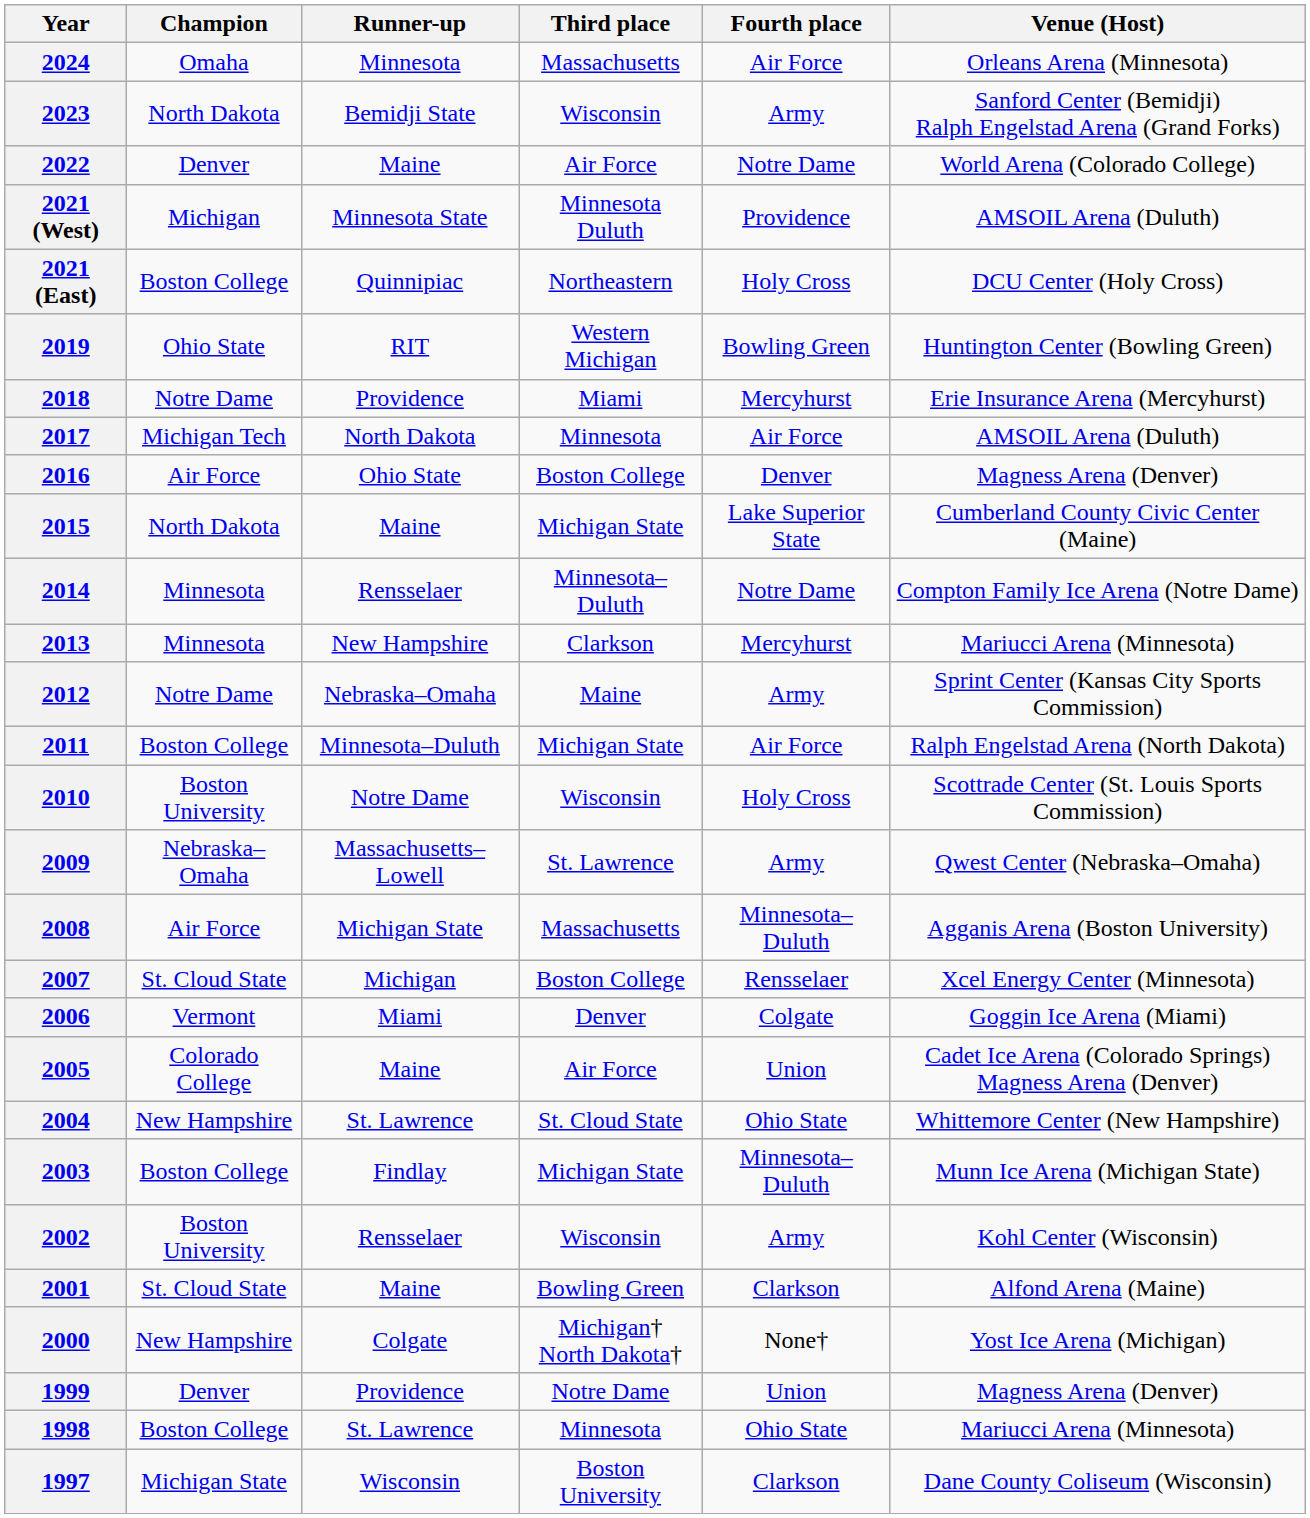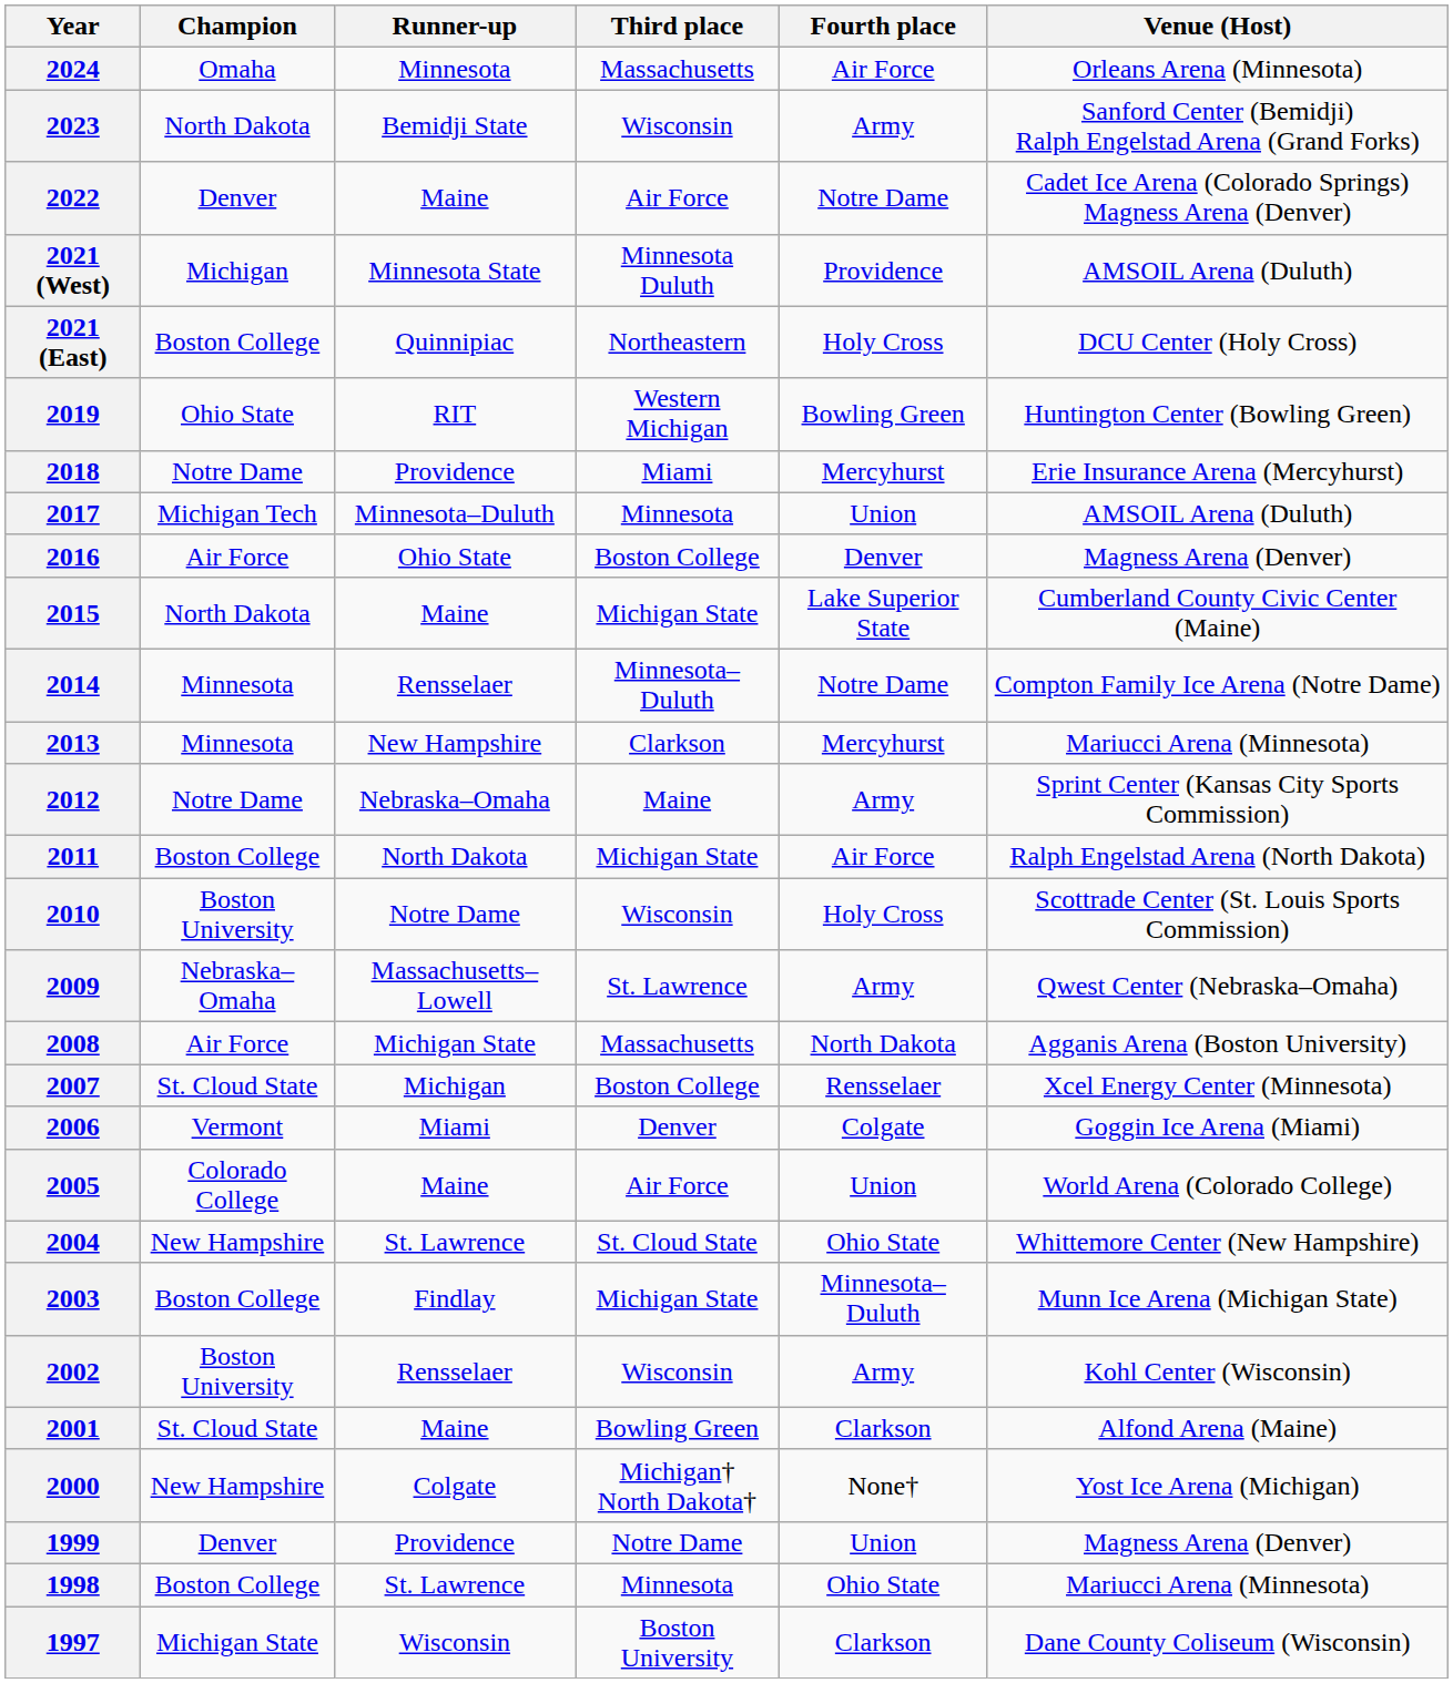2022 | Venue (Host): World Arena (Colorado College) -> Cadet Ice Arena (Colorado Springs) Magness Arena (Denver)
2017 | Runner-up: North Dakota -> Minnesota–Duluth
2017 | Fourth place: Air Force -> Union
2011 | Runner-up: Minnesota–Duluth -> North Dakota
2008 | Fourth place: Minnesota–Duluth -> North Dakota
2005 | Venue (Host): Cadet Ice Arena (Colorado Springs) Magness Arena (Denver) -> World Arena (Colorado College)
